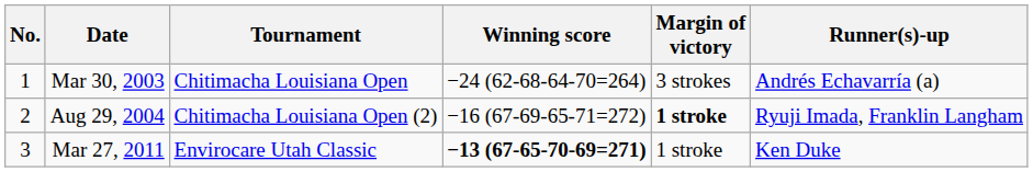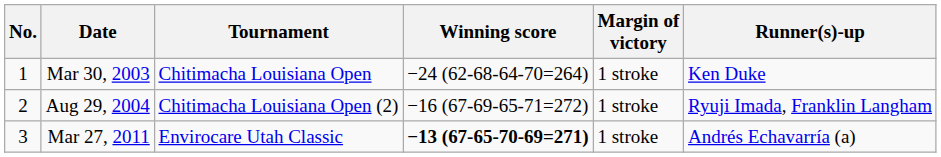Mar 30, 2003 | Margin of victory: 3 strokes -> 1 stroke
Mar 30, 2003 | Runner(s)-up: Andrés Echavarría (a) -> Ken Duke
Aug 29, 2004 | Margin of victory: bold -> normal
Mar 27, 2011 | Runner(s)-up: Ken Duke -> Andrés Echavarría (a)
